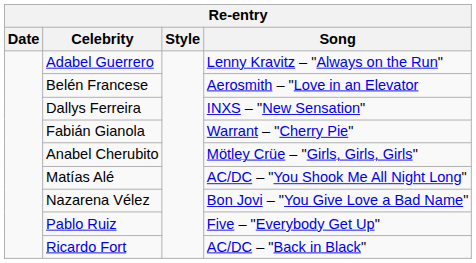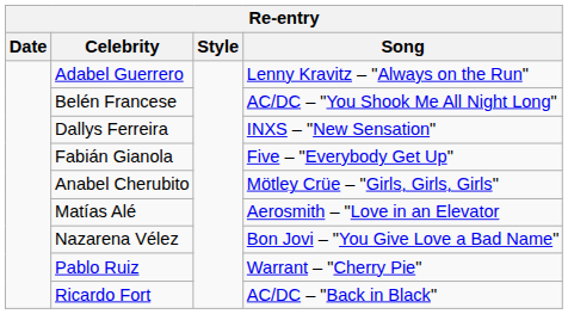Belén Francese | Song: Aerosmith – "Love in an Elevator -> AC/DC – "You Shook Me All Night Long"
Fabián Gianola | Song: Warrant – "Cherry Pie" -> Five – "Everybody Get Up"
Matías Alé | Song: AC/DC – "You Shook Me All Night Long" -> Aerosmith – "Love in an Elevator
Pablo Ruiz | Song: Five – "Everybody Get Up" -> Warrant – "Cherry Pie"
